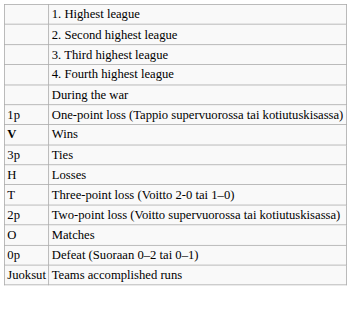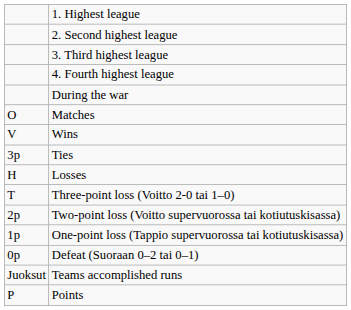rows swapped: Matches <-> One-point loss (Tappio supervuorossa tai kotiutuskisassa)
Wins | column 1: bold -> normal
+ row: P | Points
